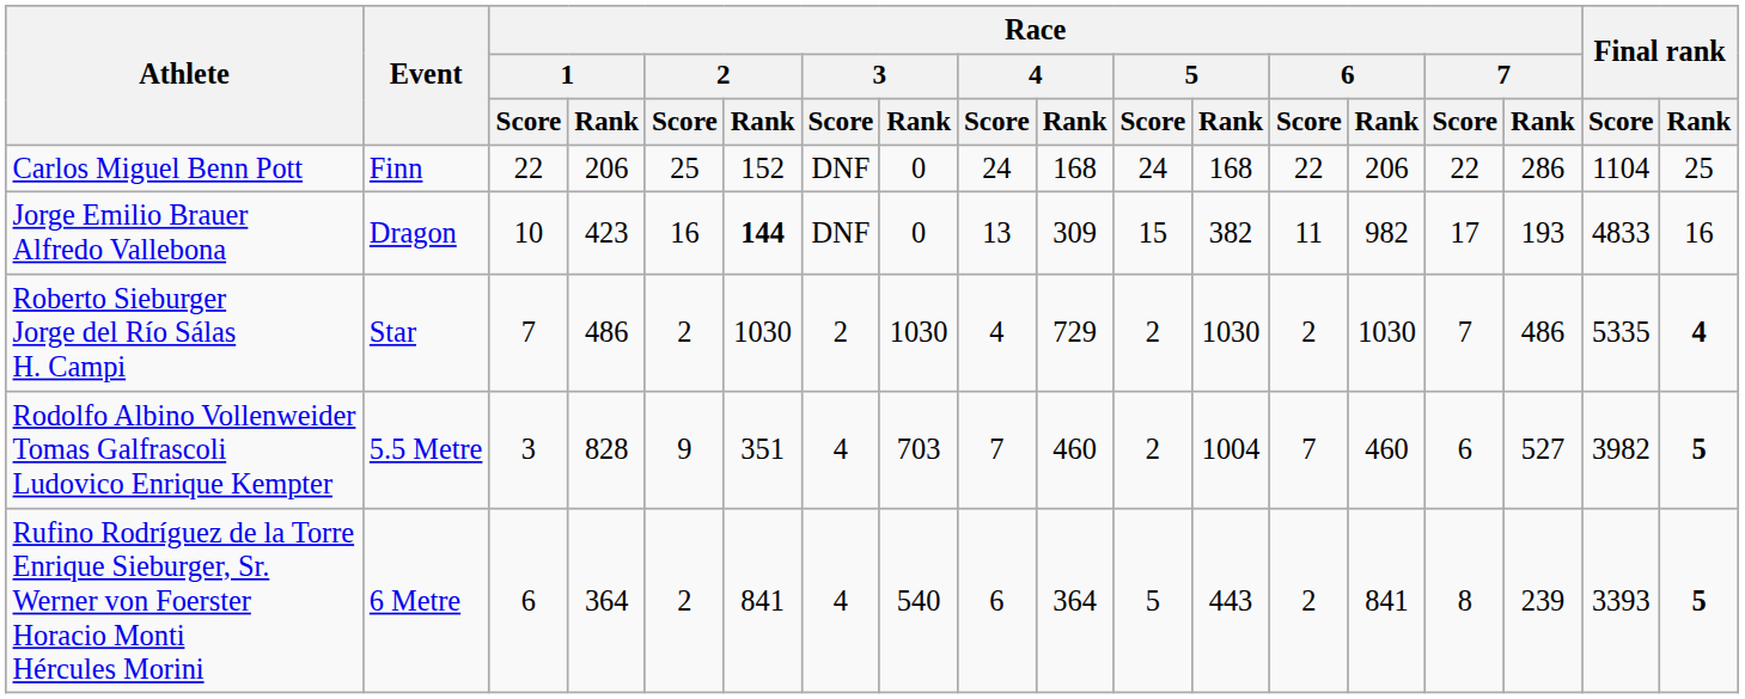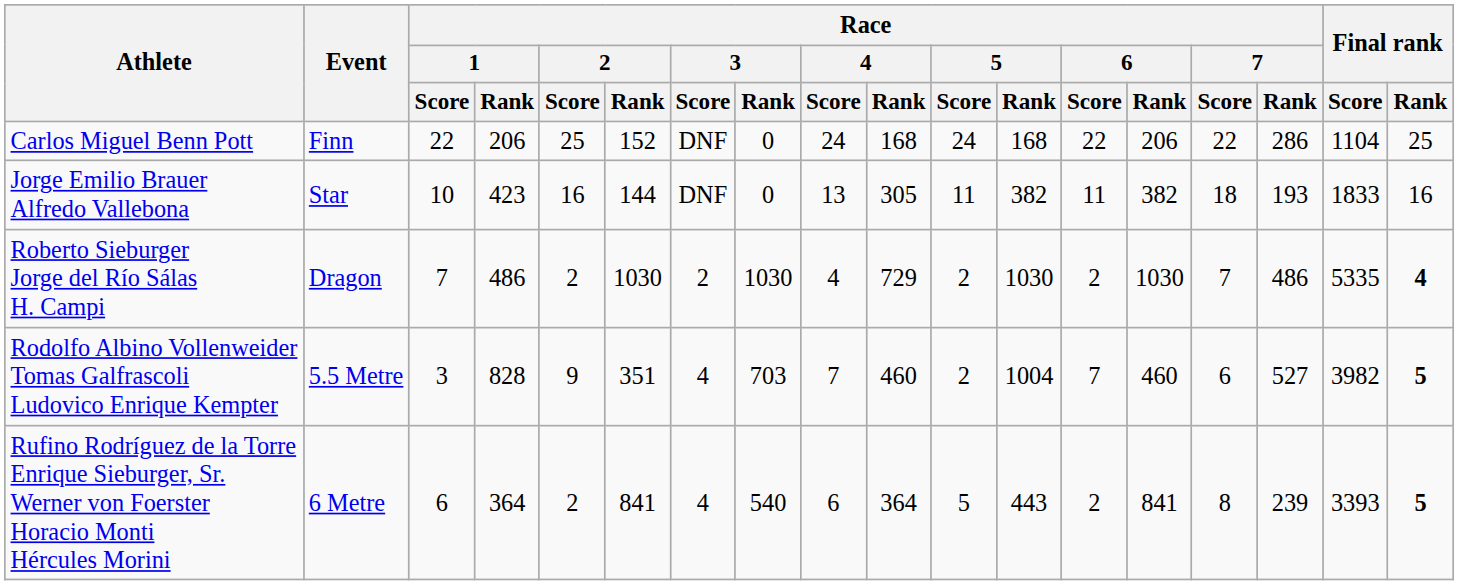Jorge Emilio Brauer Alfredo Vallebona | Event: Dragon -> Star
Jorge Emilio Brauer Alfredo Vallebona | Race / 2 / Rank: bold -> normal
Jorge Emilio Brauer Alfredo Vallebona | Race / 4 / Rank: 309 -> 305
Jorge Emilio Brauer Alfredo Vallebona | Race / 5 / Score: 15 -> 11
Jorge Emilio Brauer Alfredo Vallebona | Race / 6 / Rank: 982 -> 382
Jorge Emilio Brauer Alfredo Vallebona | Race / 7 / Score: 17 -> 18
Jorge Emilio Brauer Alfredo Vallebona | Final rank / Score: 4833 -> 1833
Roberto Sieburger Jorge del Río Sálas H. Campi | Event: Star -> Dragon
